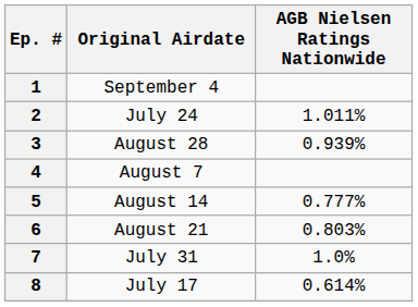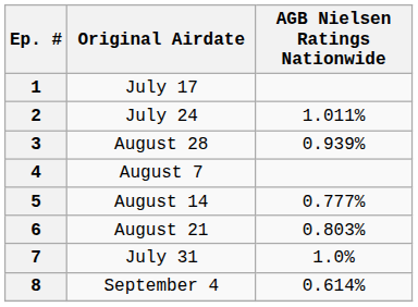1 | Original Airdate: September 4 -> July 17
8 | Original Airdate: July 17 -> September 4
